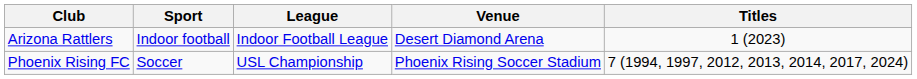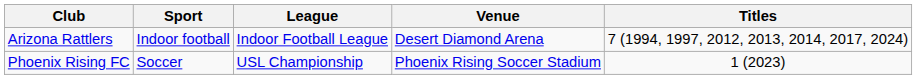Arizona Rattlers | Titles: 1 (2023) -> 7 (1994, 1997, 2012, 2013, 2014, 2017, 2024)
Phoenix Rising FC | Titles: 7 (1994, 1997, 2012, 2013, 2014, 2017, 2024) -> 1 (2023)
